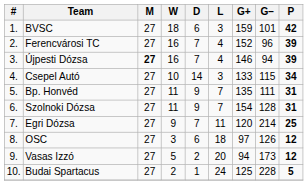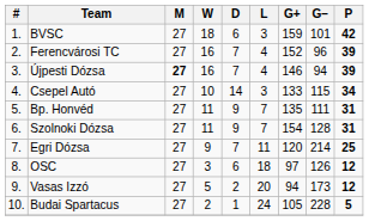Budai Spartacus | G+: 125 -> 105
